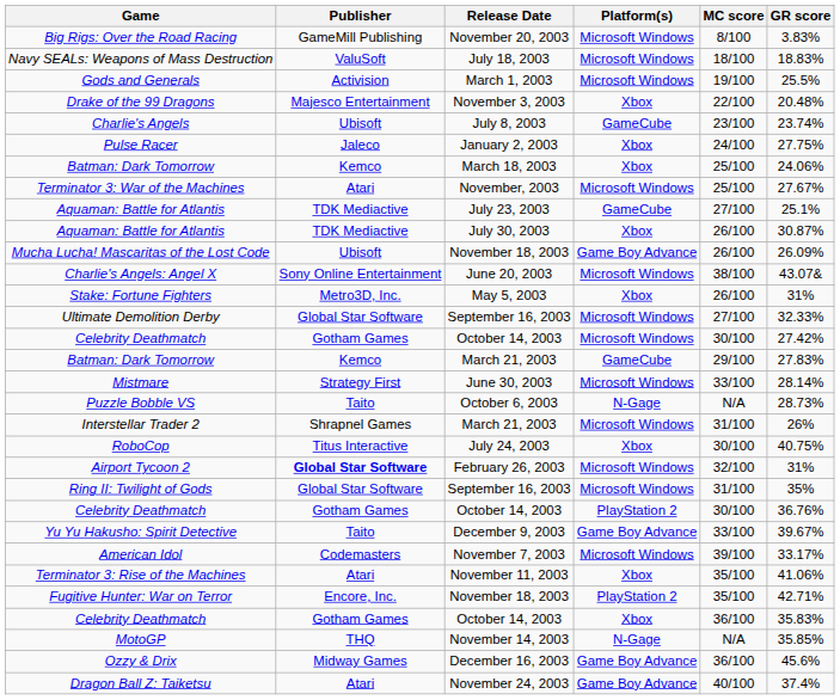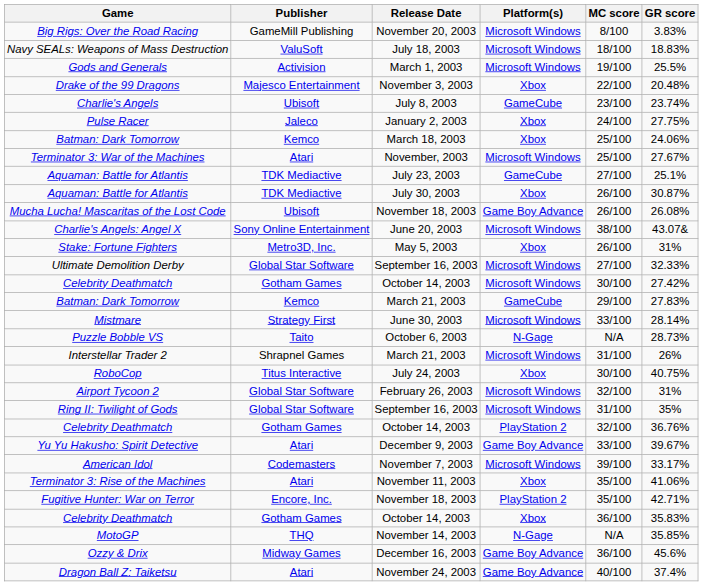Mucha Lucha! Mascaritas of the Lost Code | GR score: 26.09% -> 26.08%
Airport Tycoon 2 | Publisher: bold -> normal
Celebrity Deathmatch / PlayStation 2 | MC score: 30/100 -> 32/100
Yu Yu Hakusho: Spirit Detective | Publisher: Taito -> Atari
